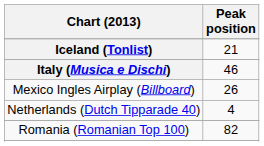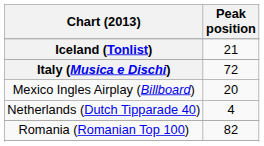Italy (Musica e Dischi) | Peak position: 46 -> 72
Mexico Ingles Airplay (Billboard) | Peak position: 26 -> 20
